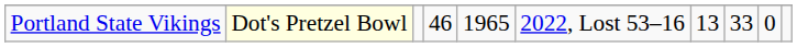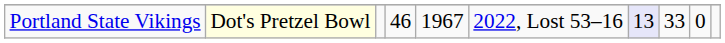Portland State Vikings | column 5: 1965 -> 1967
Portland State Vikings | column 7: no background -> lavender background
